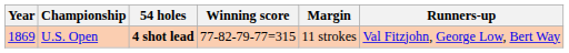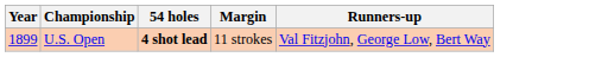- column: Winning score | 77-82-79-77=315
U.S. Open | Year: 1869 -> 1899
